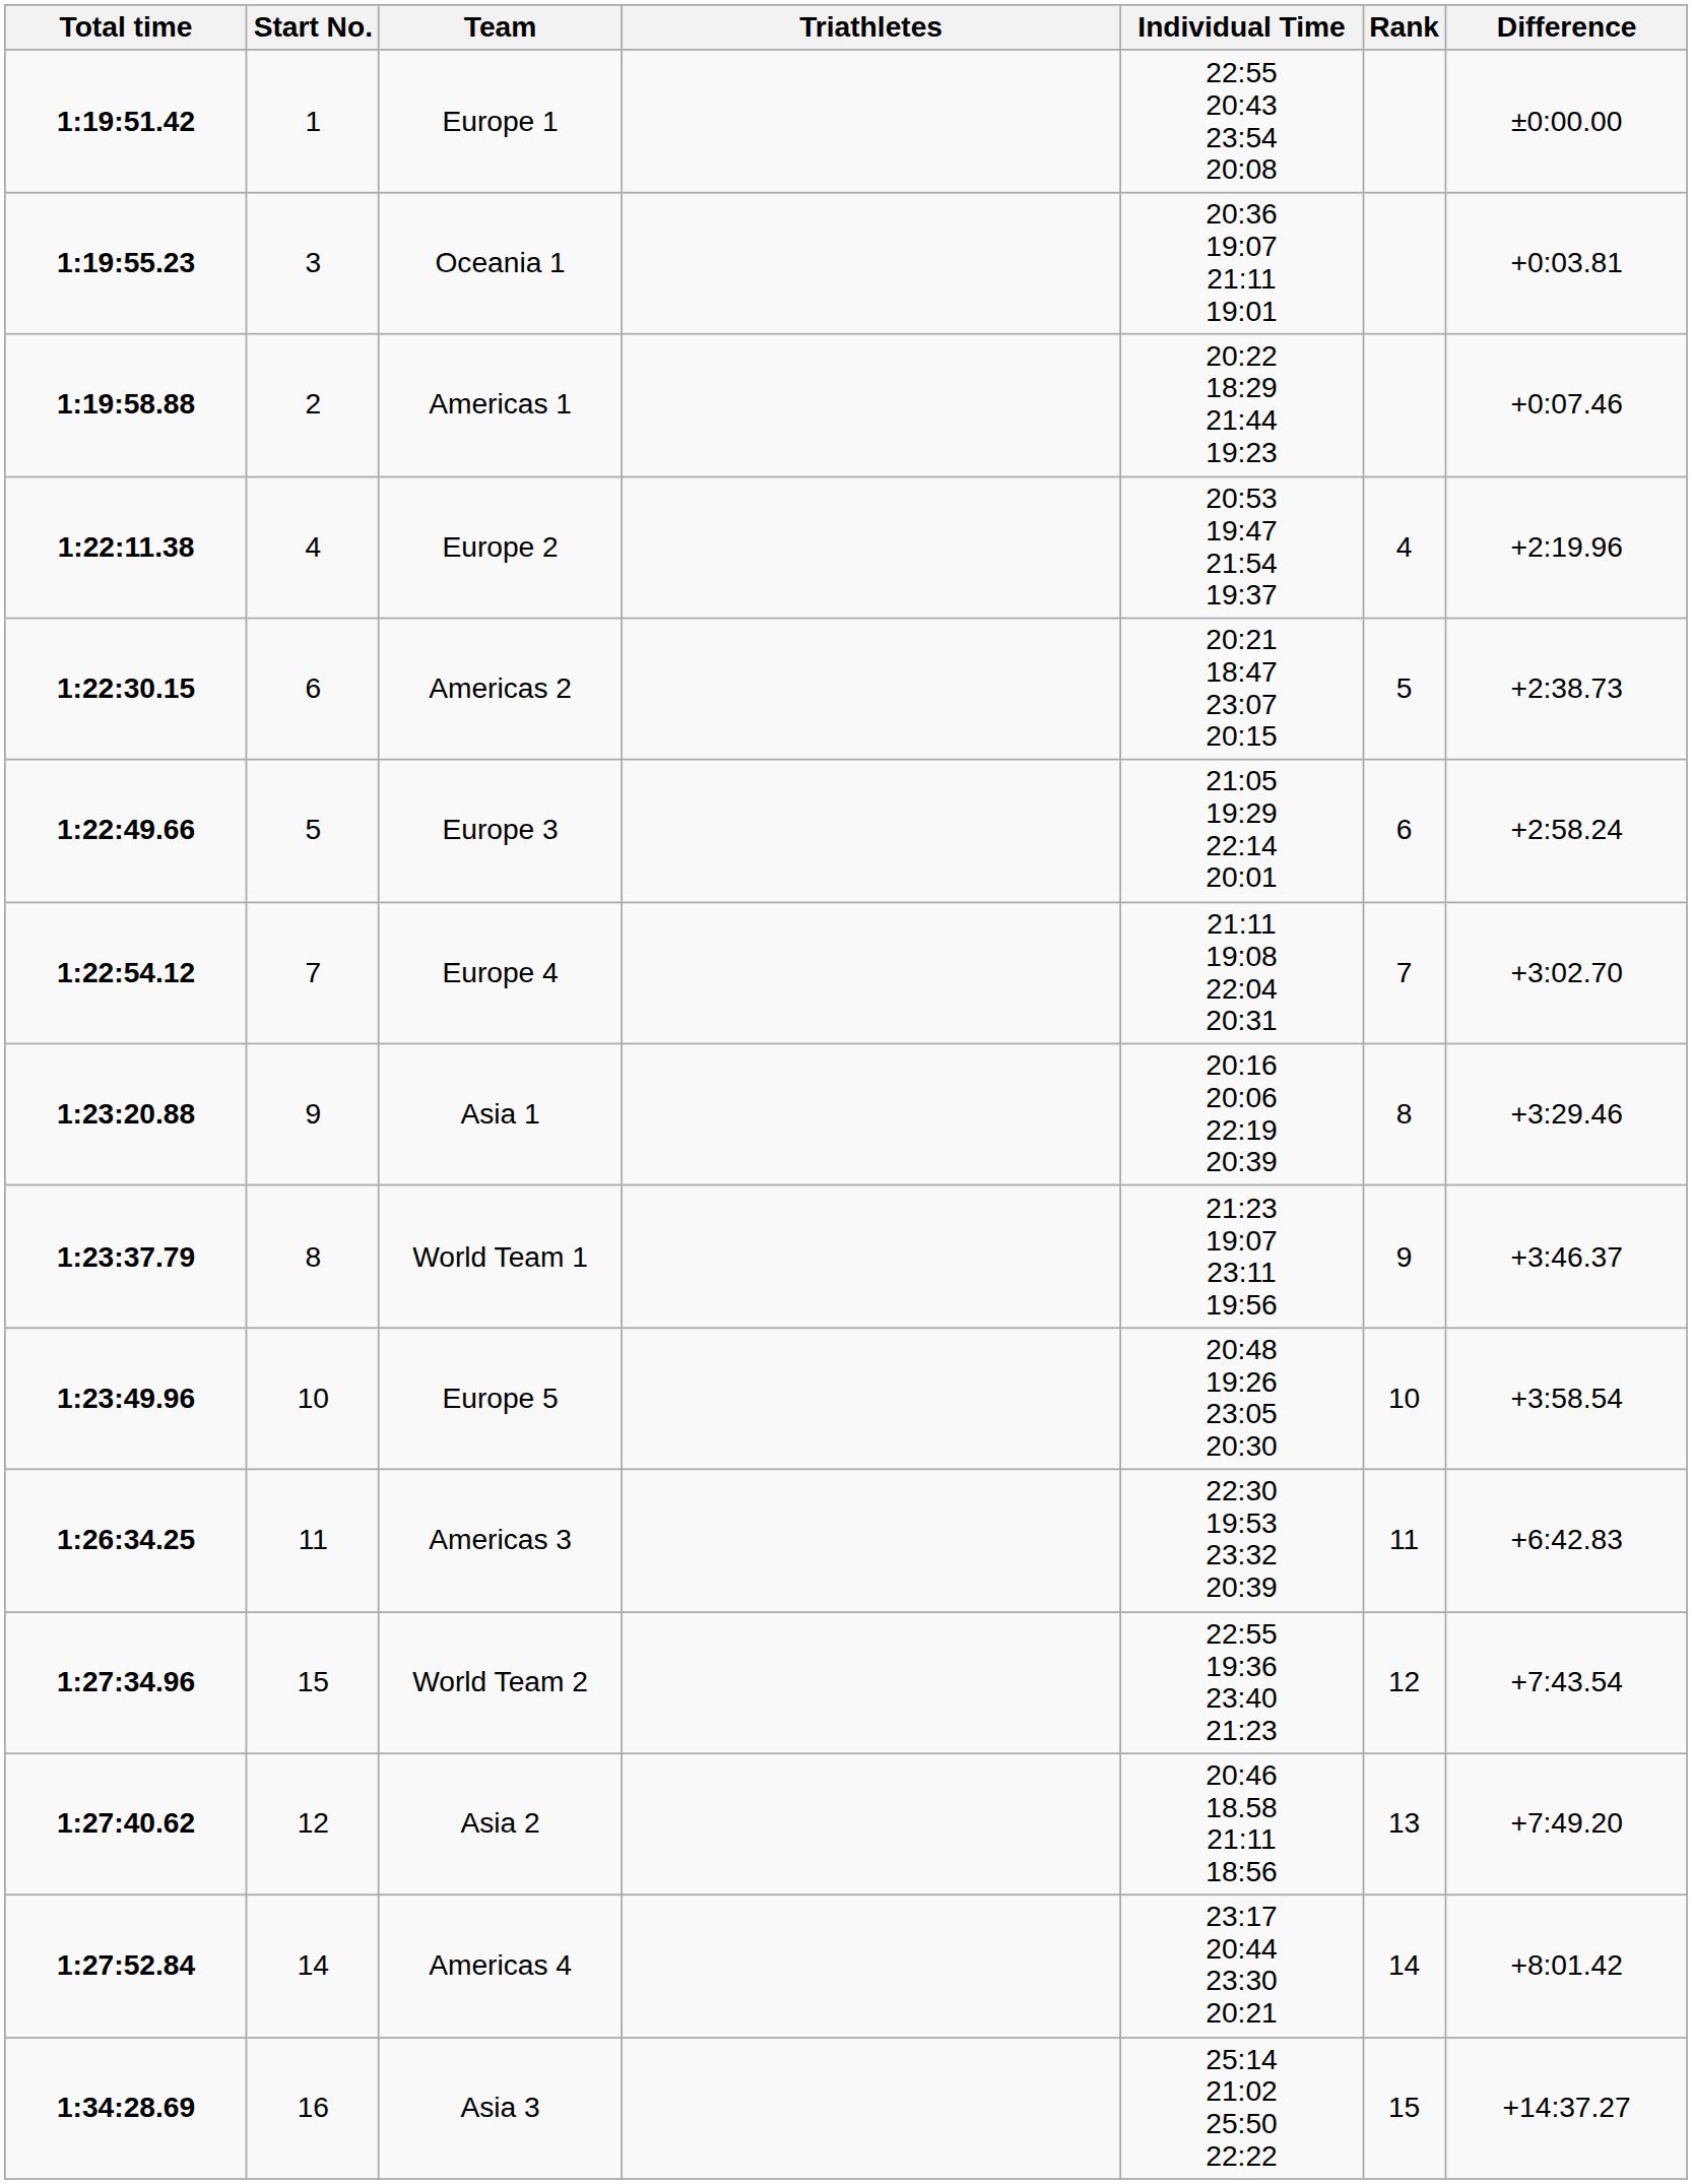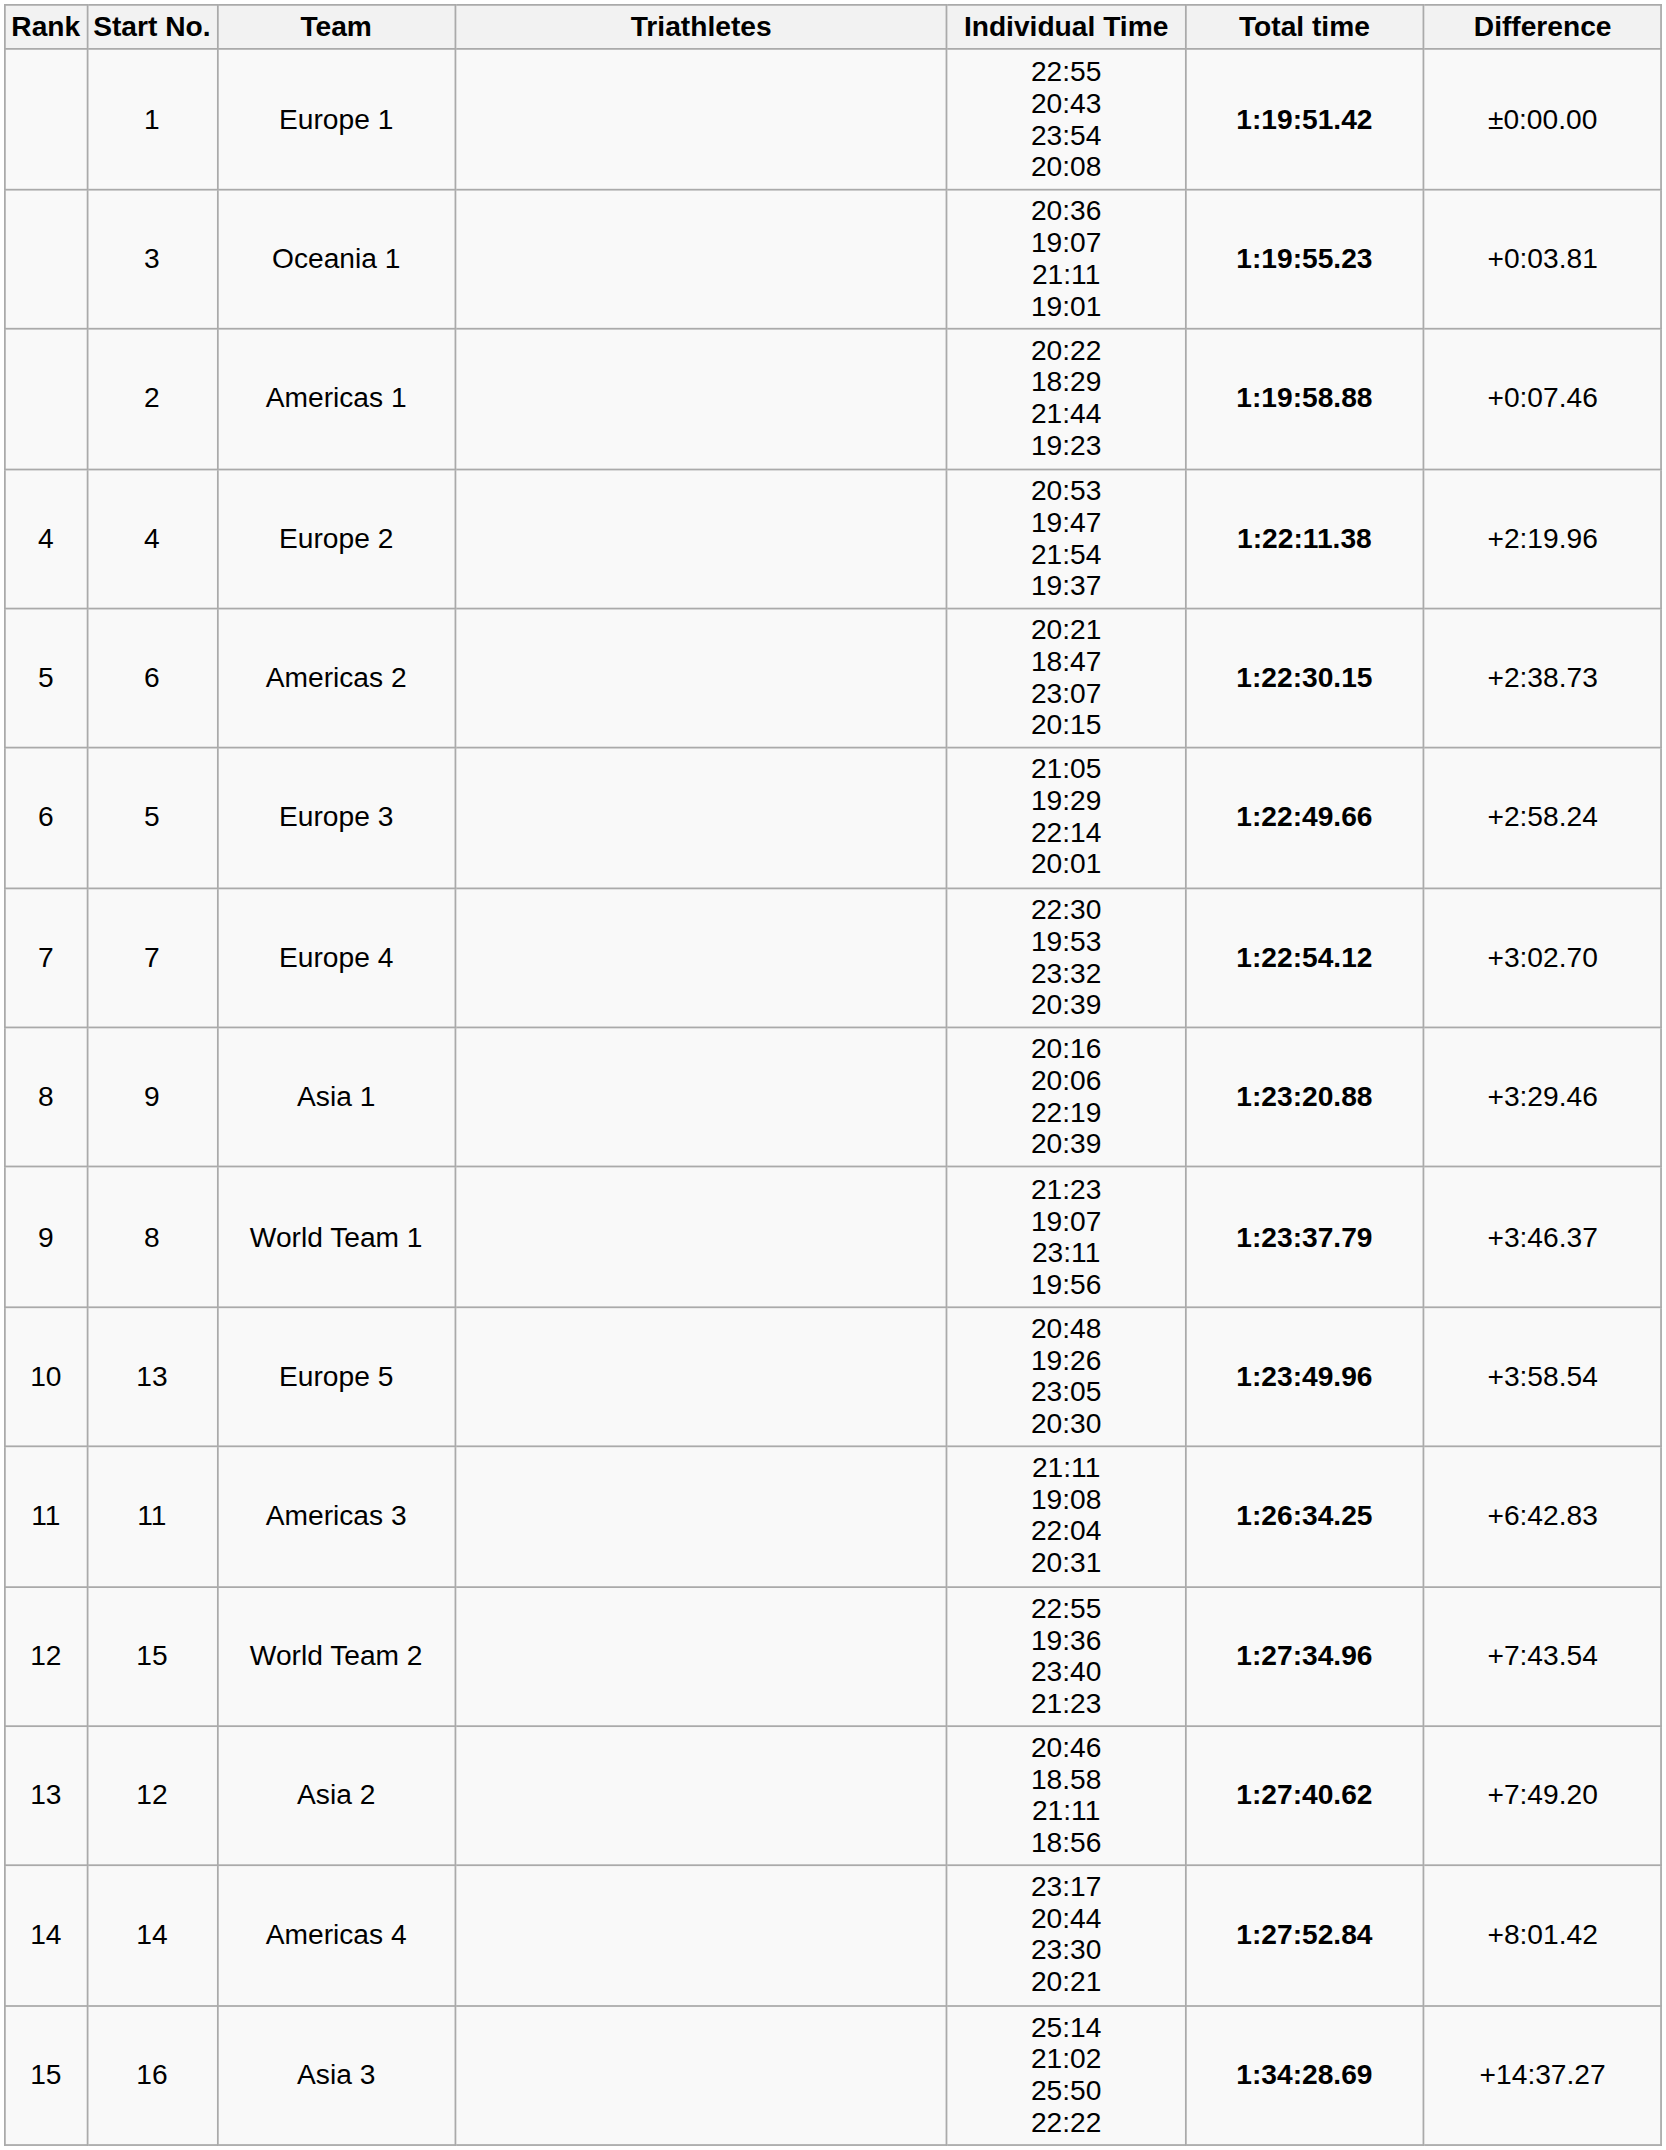columns swapped: Rank <-> Total time
Europe 4 | Individual Time: 21:11 19:08 22:04 20:31 -> 22:30 19:53 23:32 20:39
Europe 5 | Start No.: 10 -> 13
Americas 3 | Individual Time: 22:30 19:53 23:32 20:39 -> 21:11 19:08 22:04 20:31
